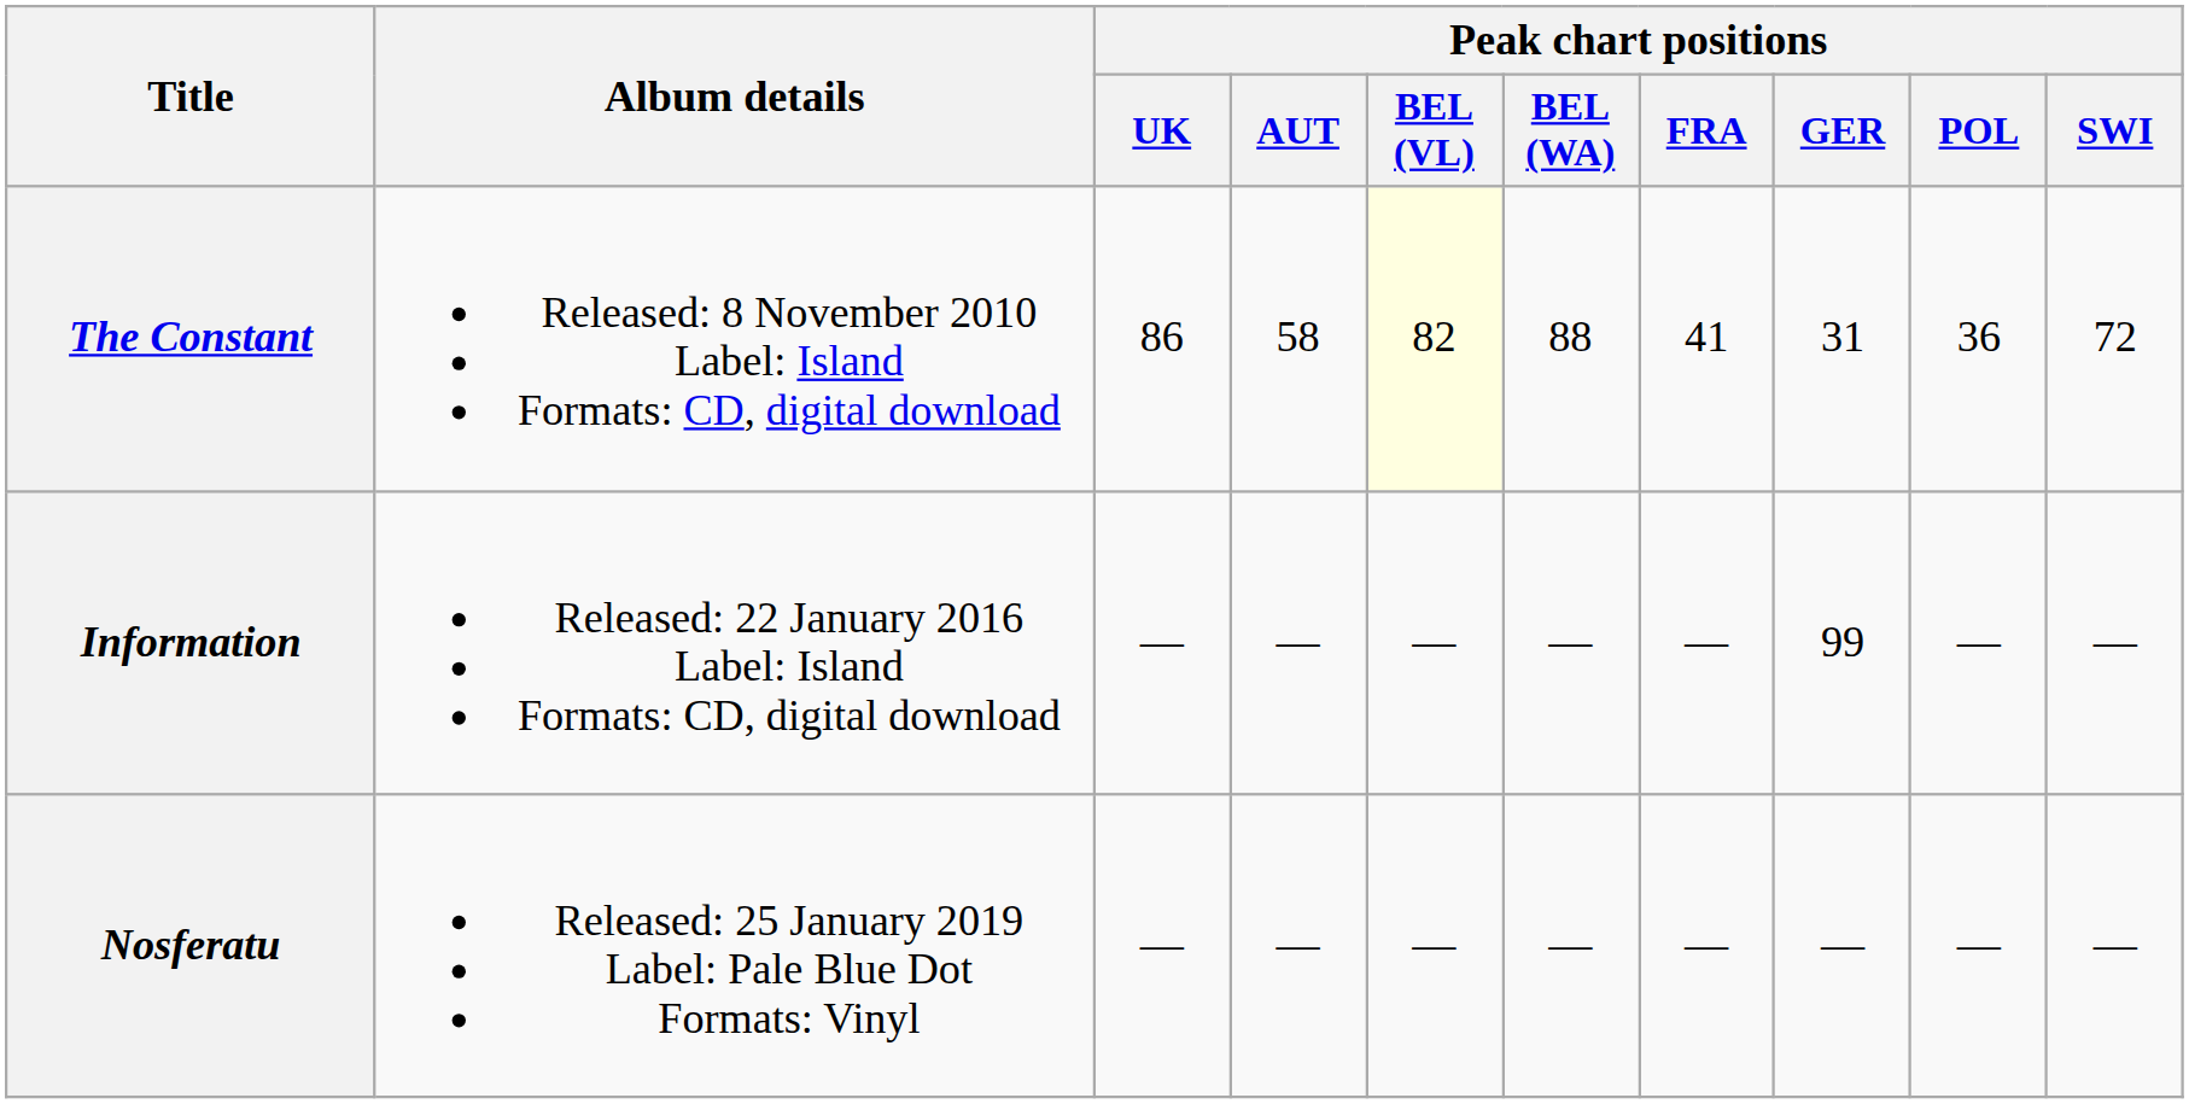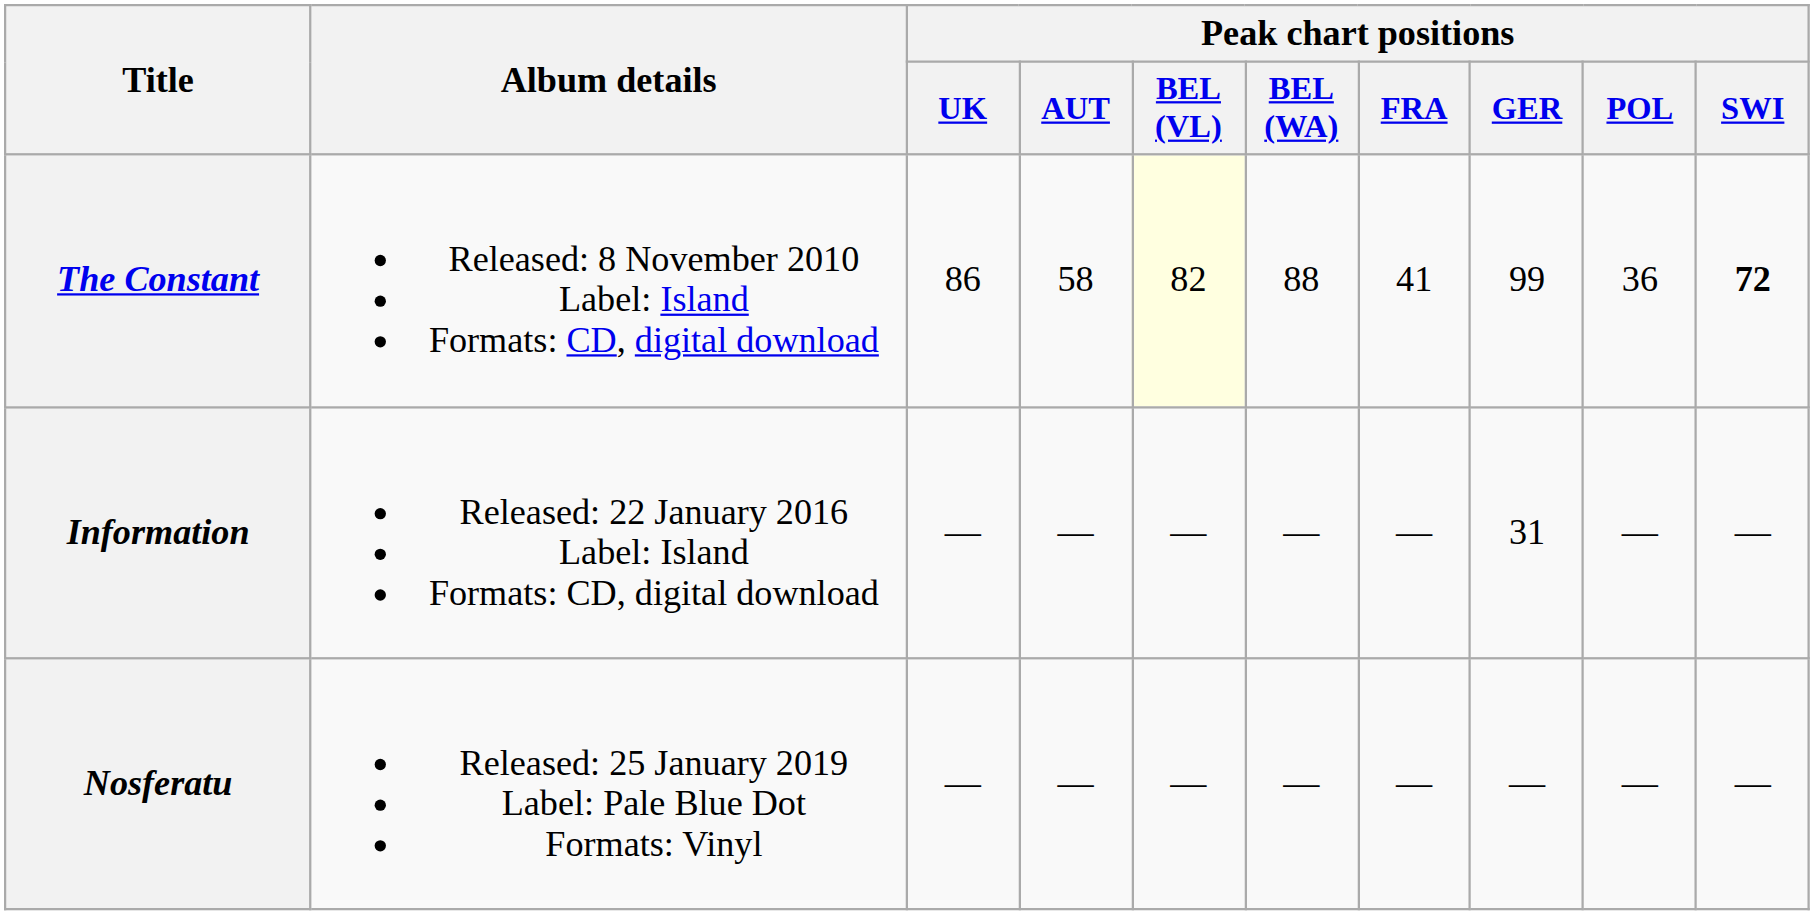The Constant | Peak chart positions / GER: 31 -> 99
The Constant | Peak chart positions / SWI: normal -> bold
Information | Peak chart positions / GER: 99 -> 31
